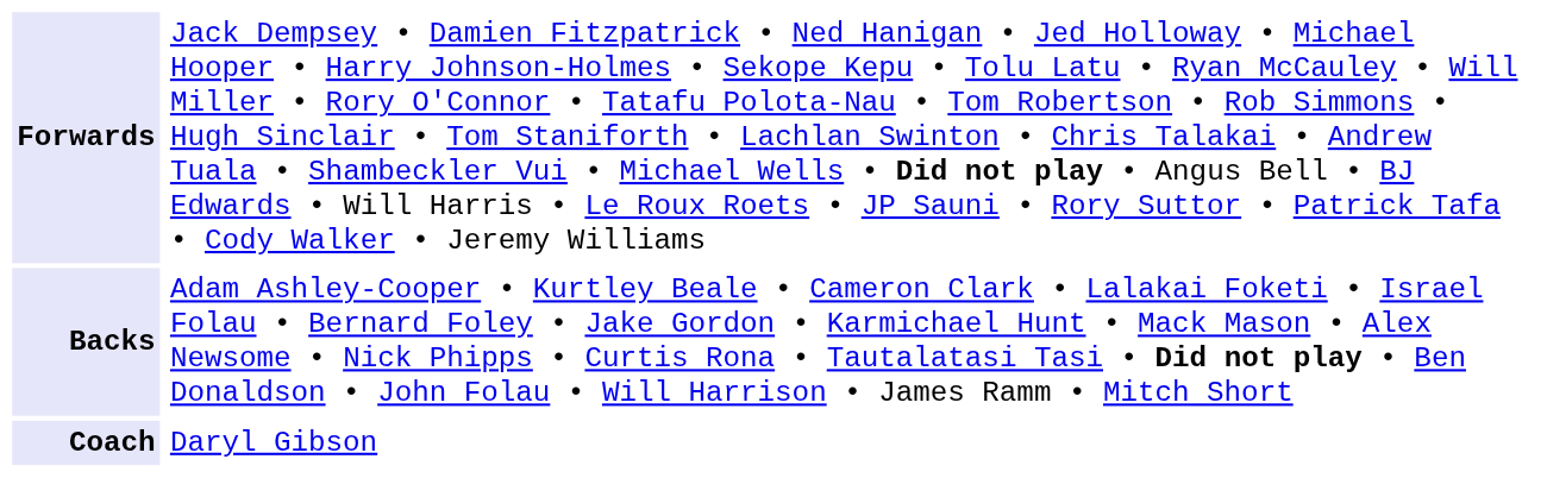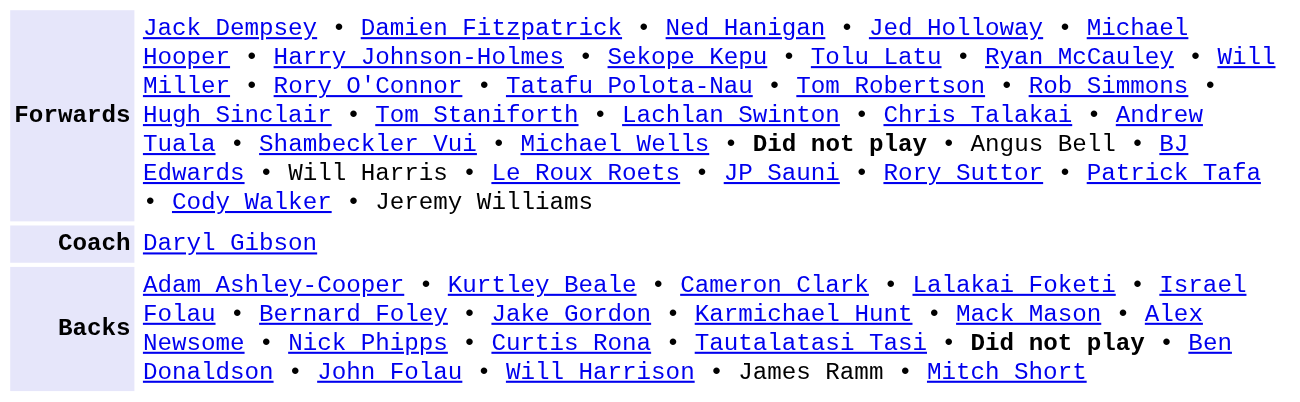rows swapped: Backs <-> Coach
